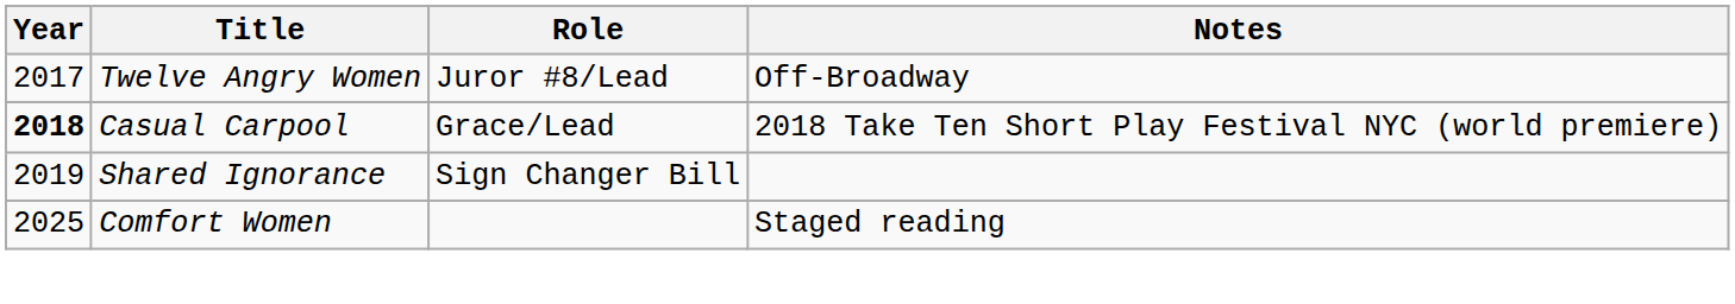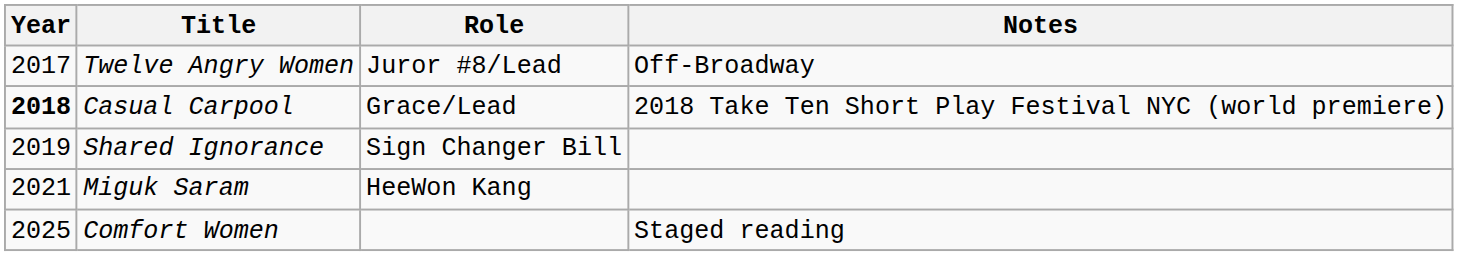+ row: 2021 | Miguk Saram | HeeWon Kang
